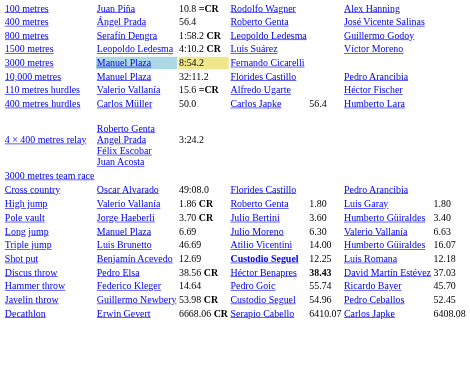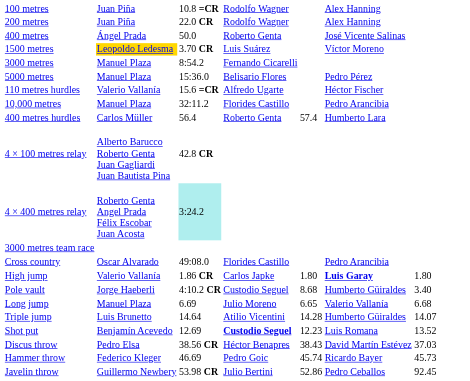+ row: 200 metres | Juan Piña | 22.0 CR | Rodolfo Wagner | Alex Hanning
400 metres | column 3: 56.4 -> 50.0
- row: 800 metres | Serafín Dengra | 1:58.2 CR | Leopoldo Ledesma | Guillermo Godoy
1500 metres | column 2: no background -> gold background
1500 metres | column 3: 4:10.2 CR -> 3.70 CR
3000 metres | column 2: lightblue background -> no background
3000 metres | column 3: khaki background -> no background
+ row: 5000 metres | Manuel Plaza | 15:36.0 | Belisario Flores | Pedro Pérez
rows swapped: 10,000 metres <-> 110 metres hurdles
400 metres hurdles | column 3: 50.0 -> 56.4
400 metres hurdles | column 4: Carlos Japke -> Roberto Genta
400 metres hurdles | column 5: 56.4 -> 57.4
+ row: 4 × 100 metres relay | Alberto Barucco Roberto Genta Juan Gagliardi Juan Bautista Pina | 42.8 CR
4 × 400 metres relay | column 3: no background -> paleturquoise background
High jump | column 4: Roberto Genta -> Carlos Japke
High jump | column 6: normal -> bold
Pole vault | column 3: 3.70 CR -> 4:10.2 CR
Pole vault | column 4: Julio Bertini -> Custodio Seguel
Pole vault | column 5: 3.60 -> 8.68
Long jump | column 5: 6.30 -> 6.65
Long jump | column 7: 6.63 -> 6.68
Triple jump | column 3: 46.69 -> 14.64
Triple jump | column 5: 14.00 -> 14.28
Triple jump | column 7: 16.07 -> 14.07
Shot put | column 5: 12.25 -> 12.23
Shot put | column 7: 12.18 -> 13.52
Discus throw | column 5: bold -> normal
Hammer throw | column 3: 14.64 -> 46.69
Hammer throw | column 5: 55.74 -> 45.74
Hammer throw | column 7: 45.70 -> 45.73
Javelin throw | column 4: Custodio Seguel -> Julio Bertini
Javelin throw | column 5: 54.96 -> 52.86
Javelin throw | column 7: 52.45 -> 92.45
- row: Decathlon | Erwin Gevert | 6668.06 CR | Serapio Cabello | 6410.07 | Carlos Japke | 6408.08
